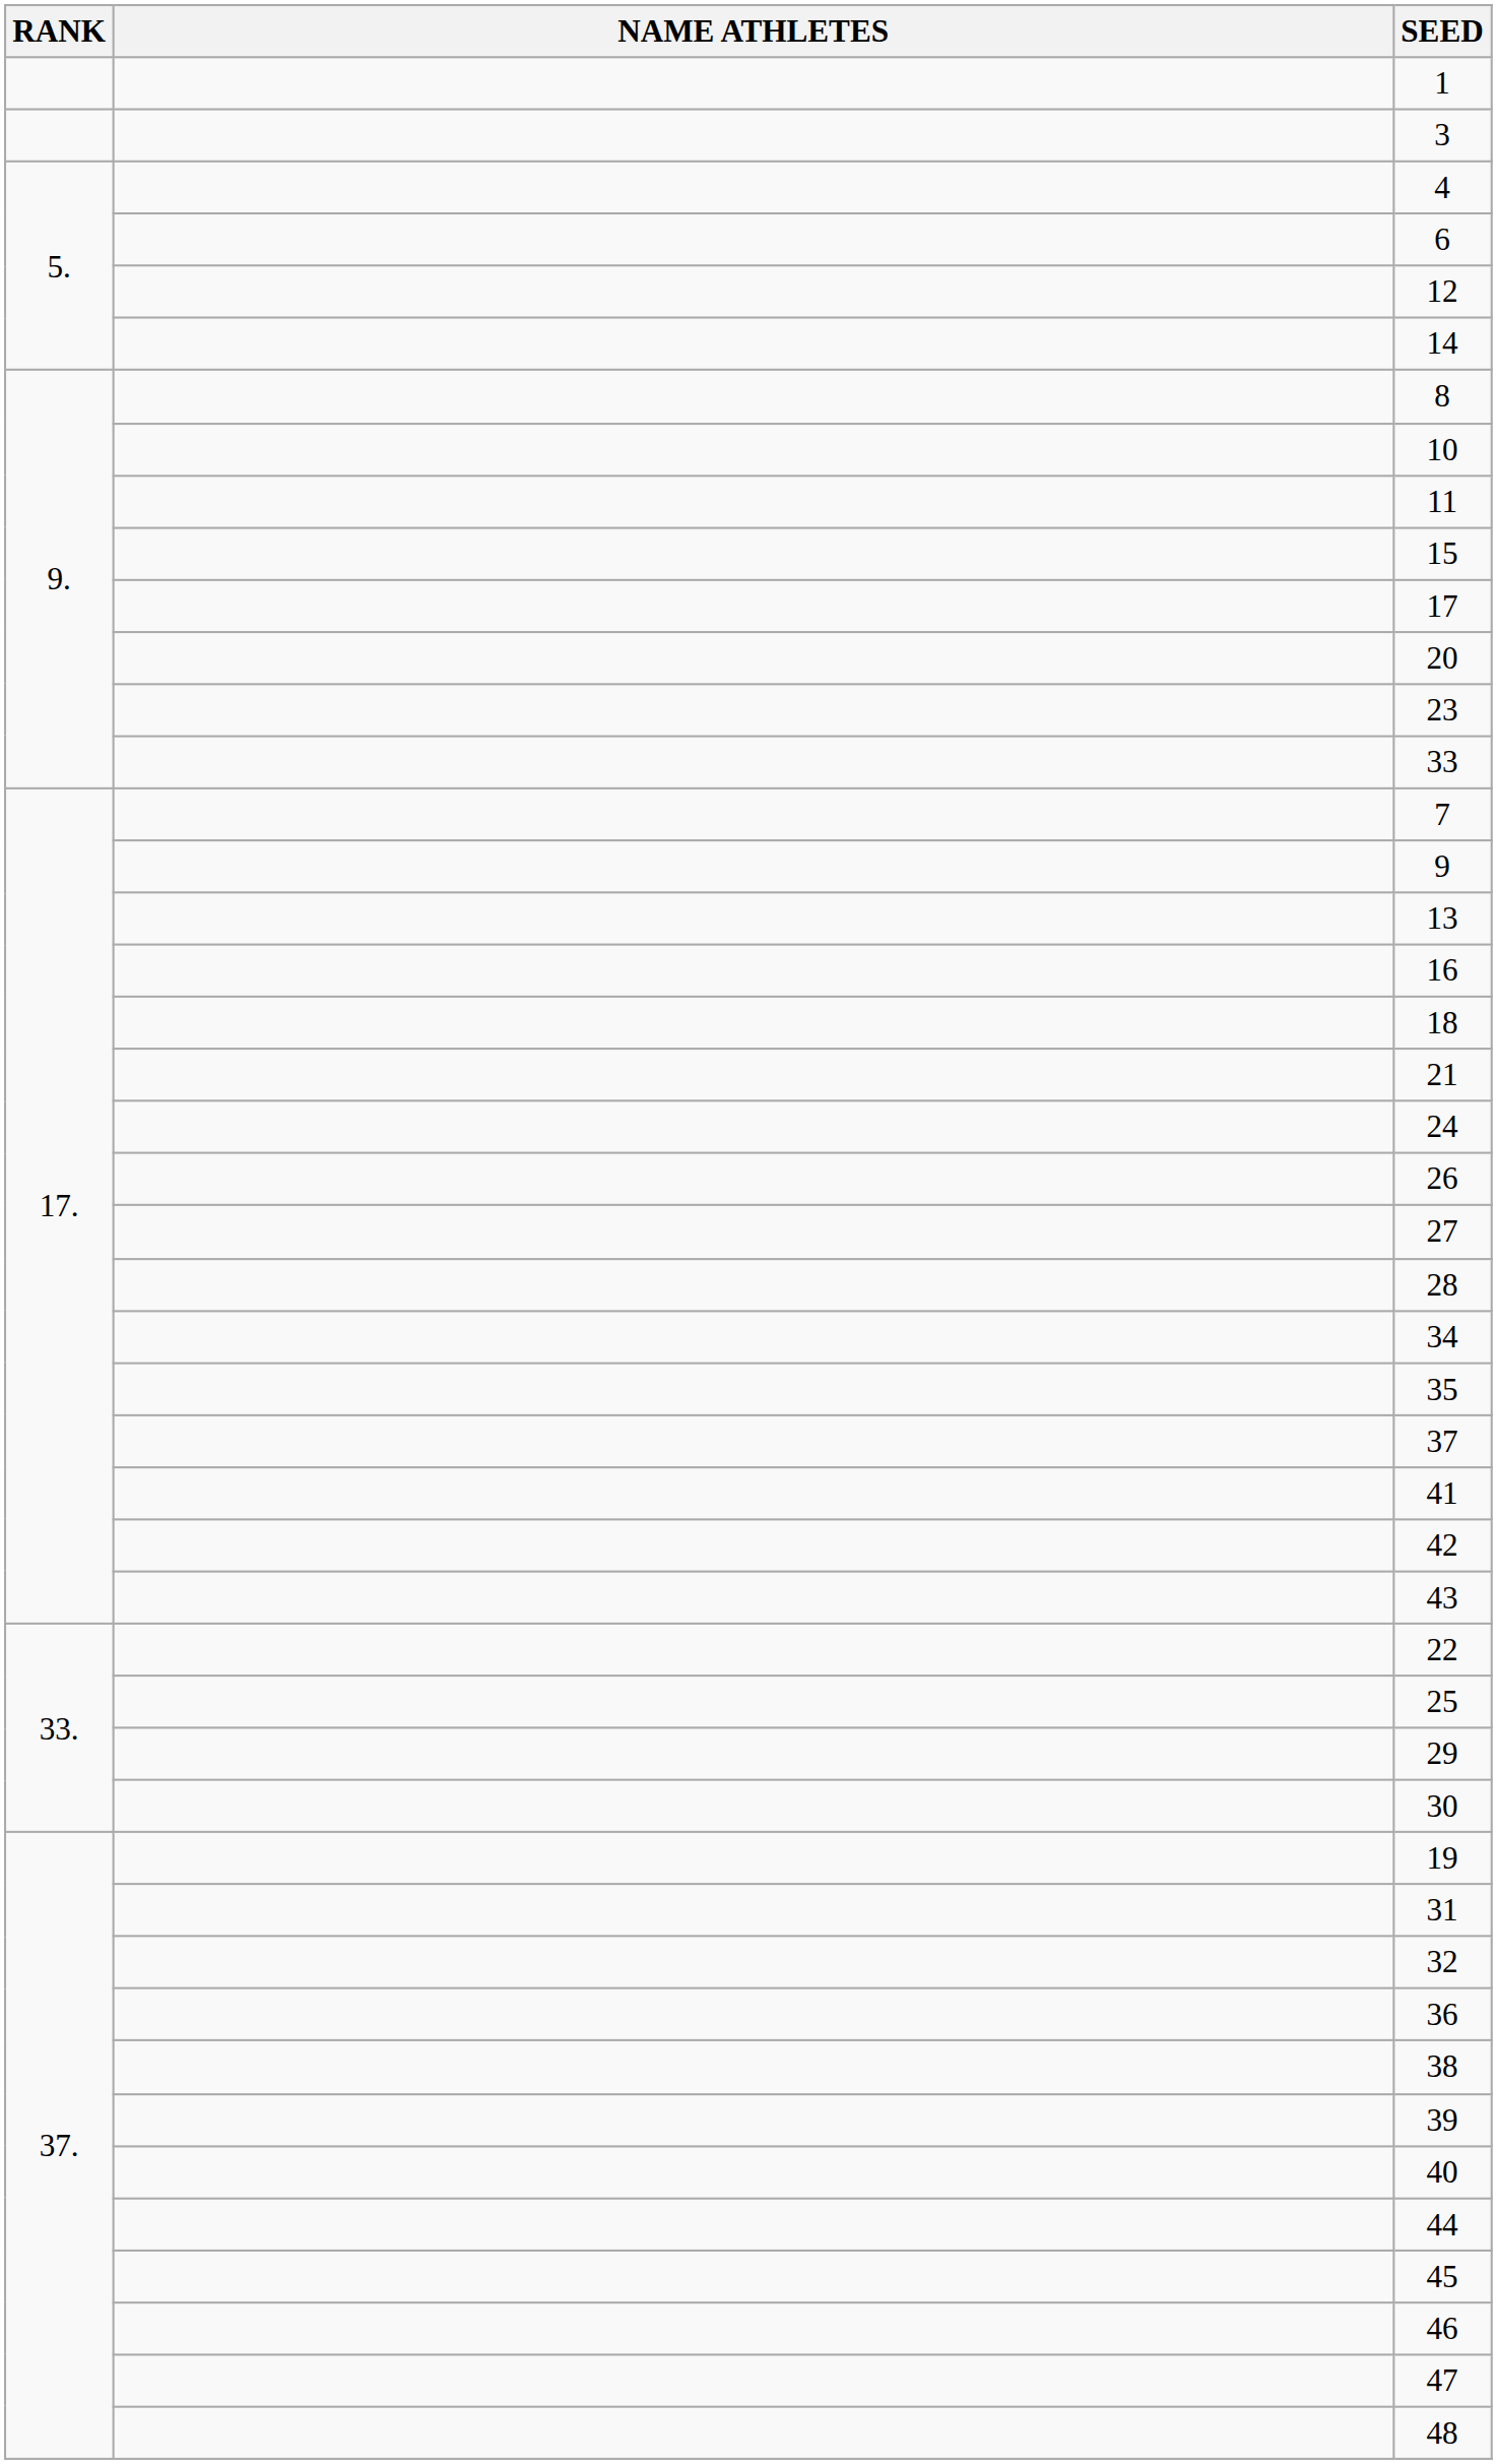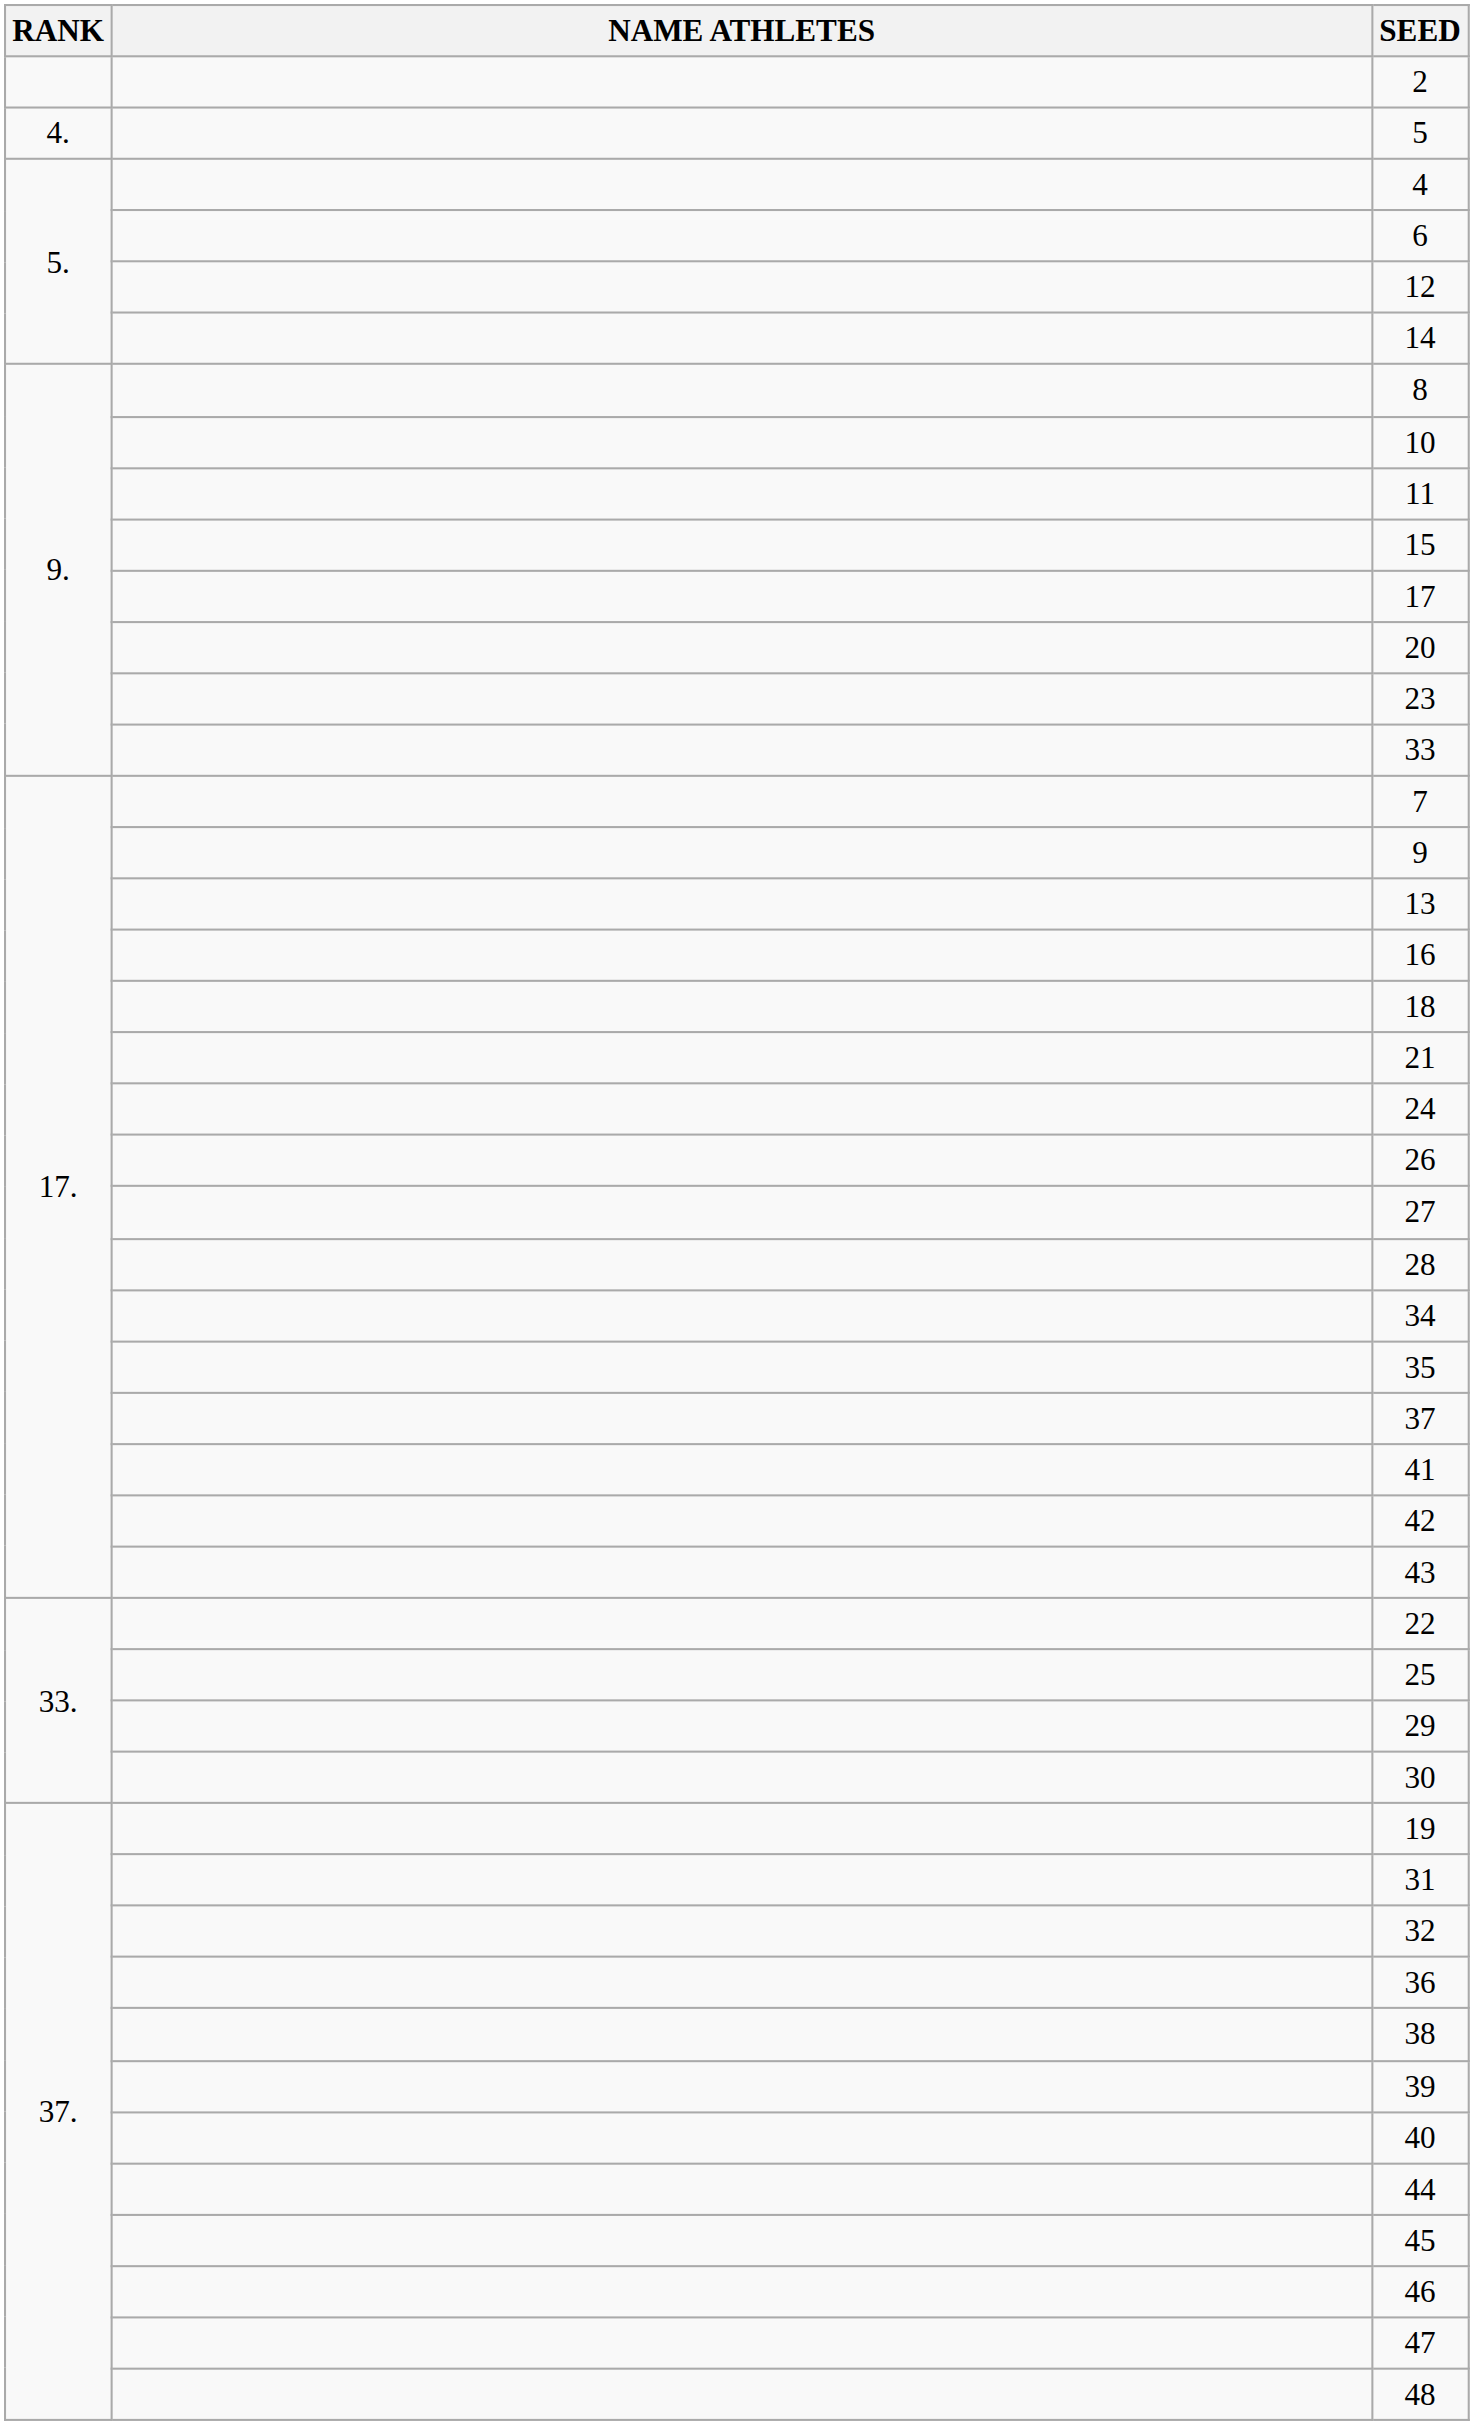- row: 1
- row: 3
+ row: 2
+ row: 4. | 5
